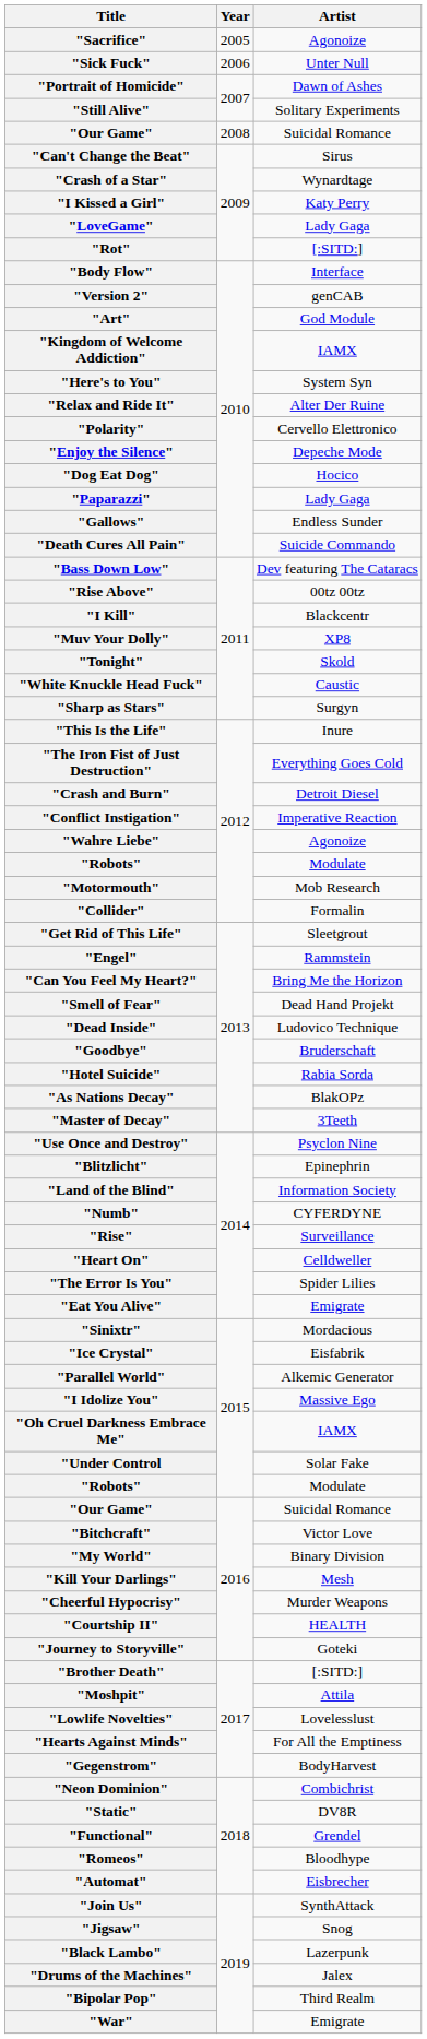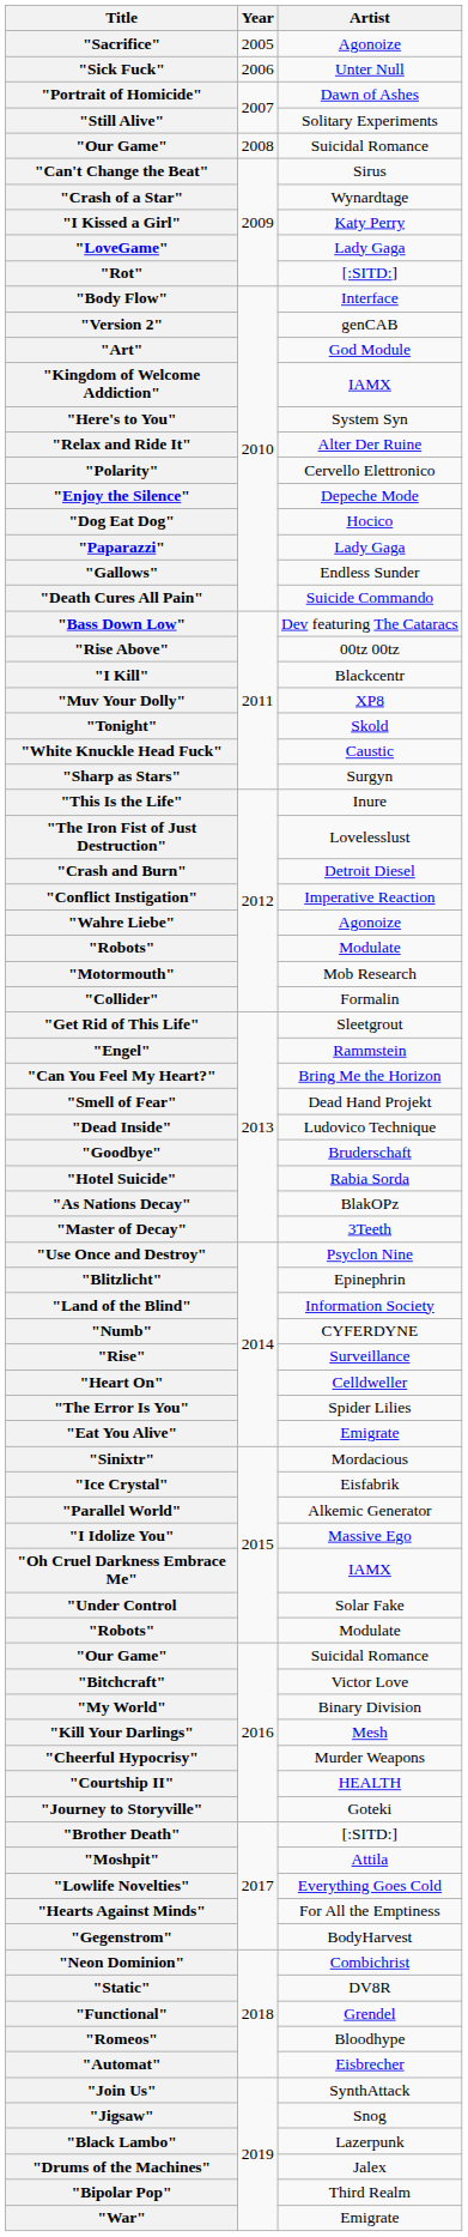"The Iron Fist of Just Destruction" | Artist: Everything Goes Cold -> Lovelesslust
"Lowlife Novelties" | Artist: Lovelesslust -> Everything Goes Cold
